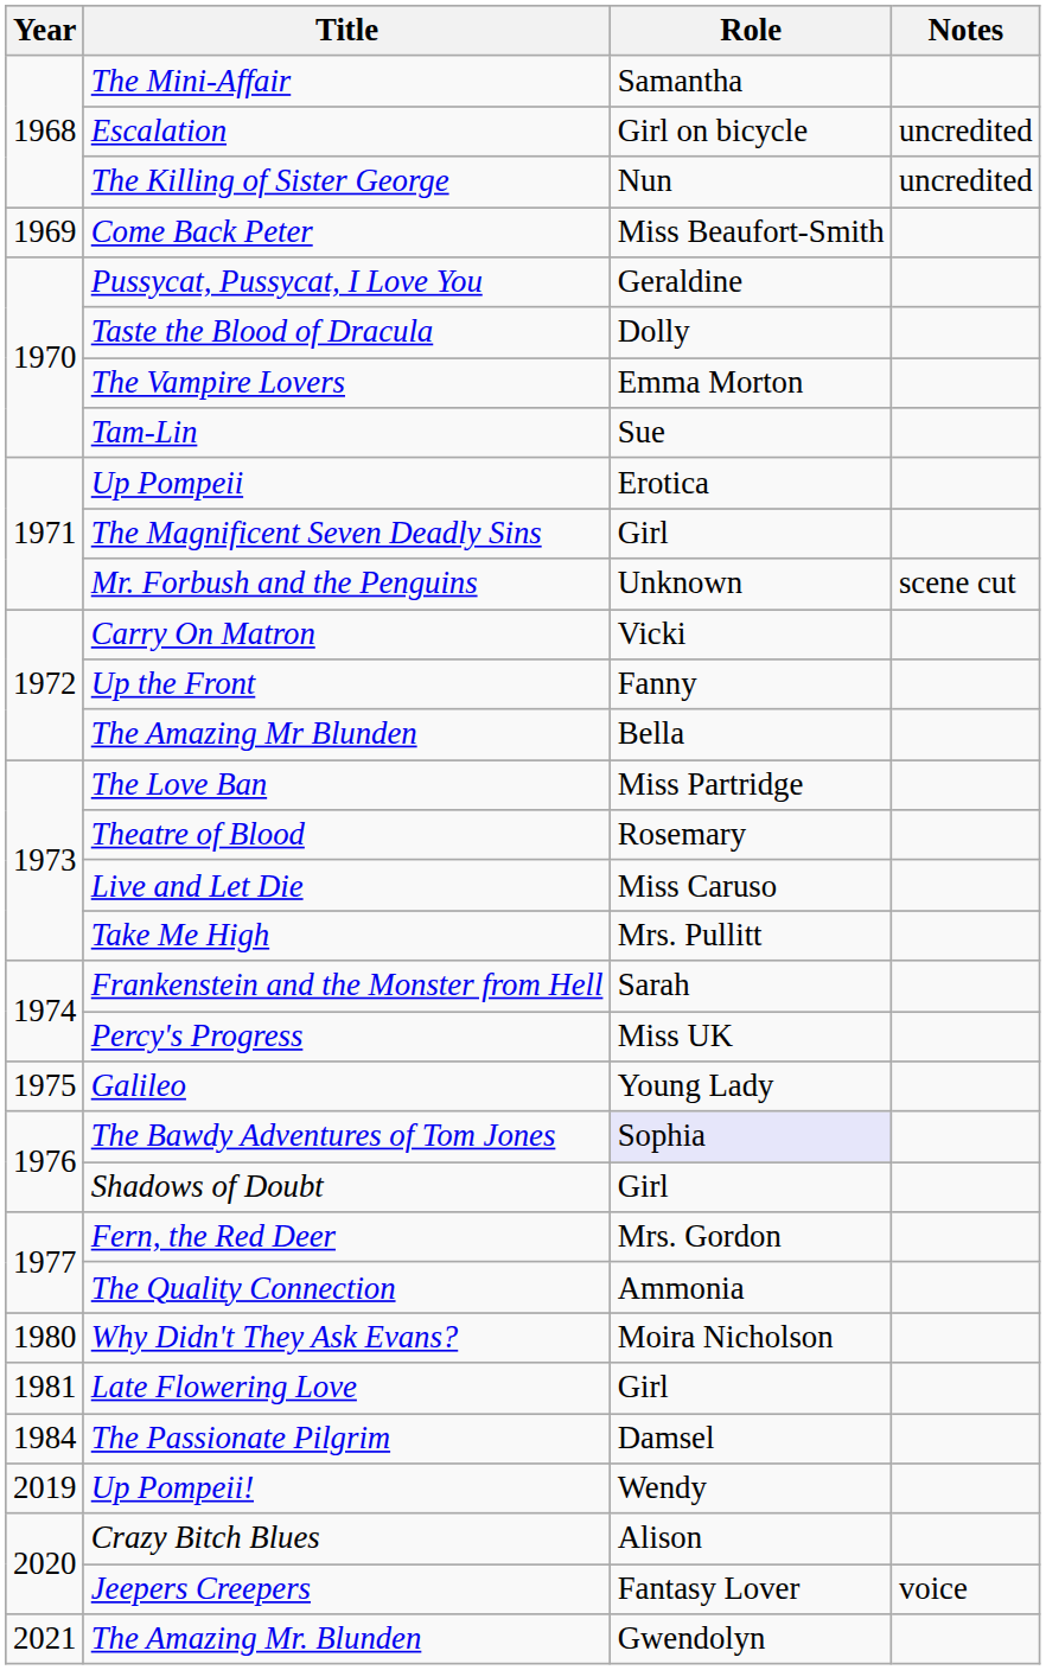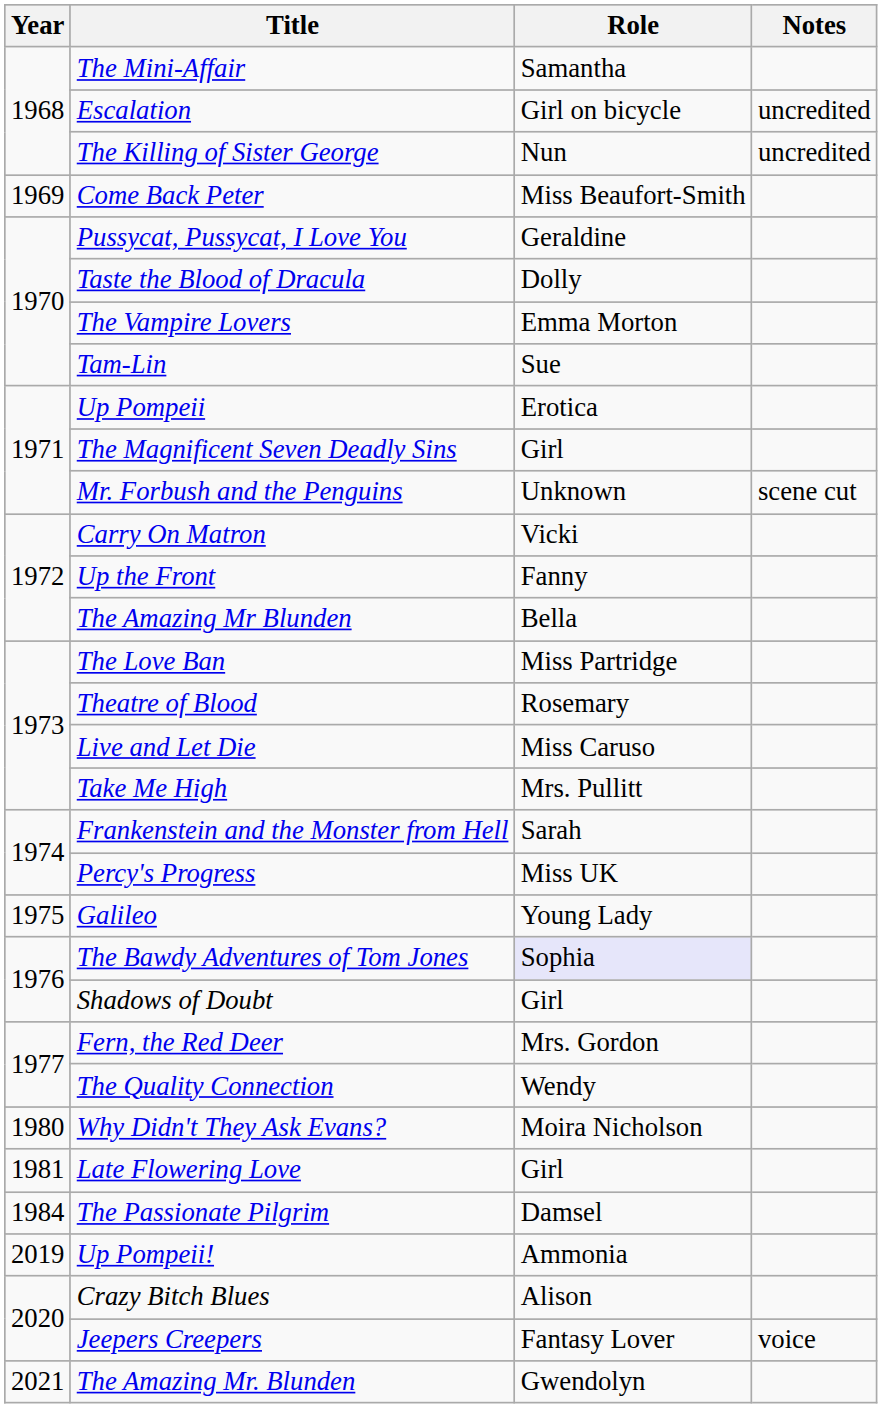The Quality Connection | Role: Ammonia -> Wendy
Up Pompeii! | Role: Wendy -> Ammonia
